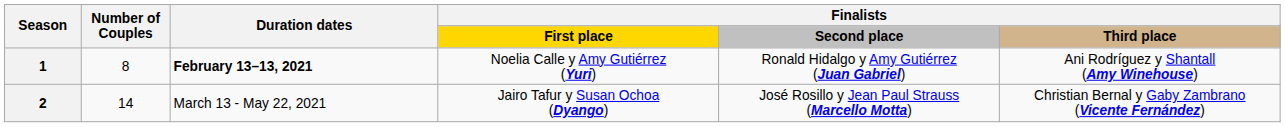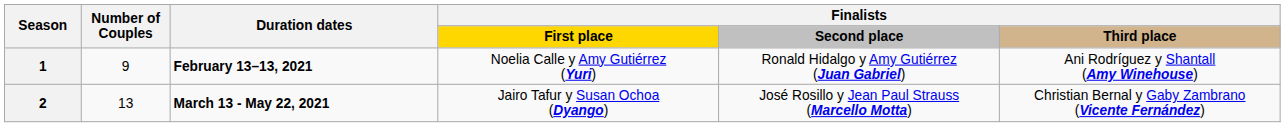1 | Number of Couples: 8 -> 9
2 | Number of Couples: 14 -> 13
2 | Duration dates: normal -> bold
